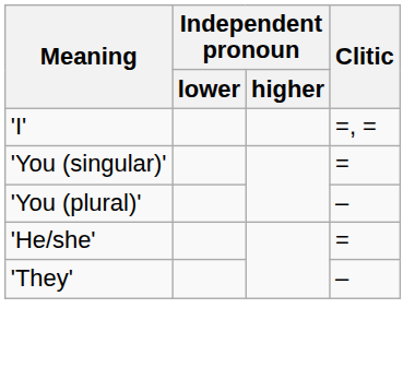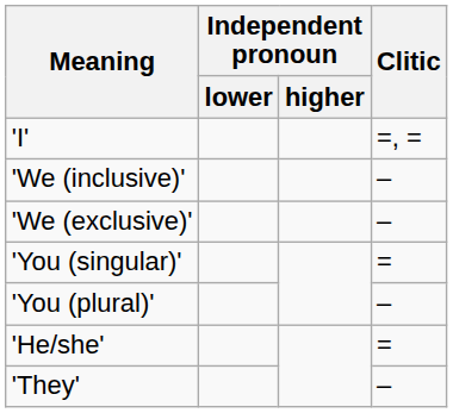+ row: 'We (inclusive)' | –
+ row: 'We (exclusive)' | –
